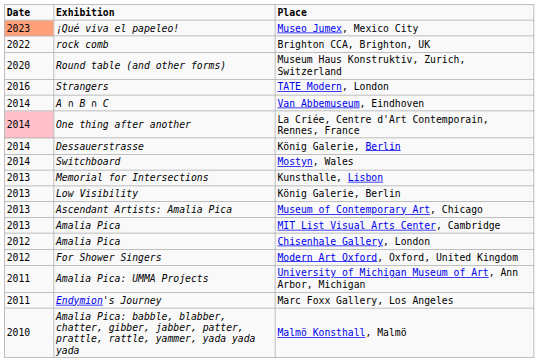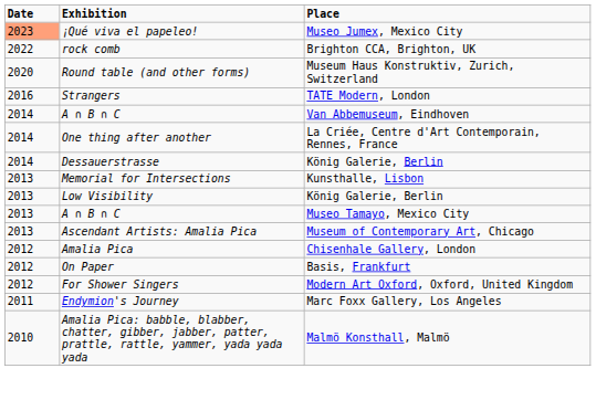La Criée, Centre d'Art Contemporain, Rennes, France | Date: pink background -> no background
- row: 2014 | Switchboard | Mostyn, Wales
+ row: 2013 | A ∩ B ∩ C | Museo Tamayo, Mexico City
- row: 2013 | Amalia Pica | MIT List Visual Arts Center, Cambridge
+ row: 2012 | On Paper | Basis, Frankfurt
- row: 2011 | Amalia Pica: UMMA Projects | University of Michigan Museum of Art, Ann Arbor, Michigan
